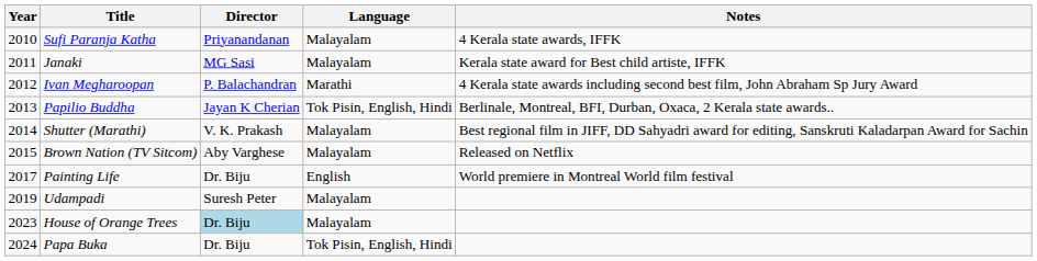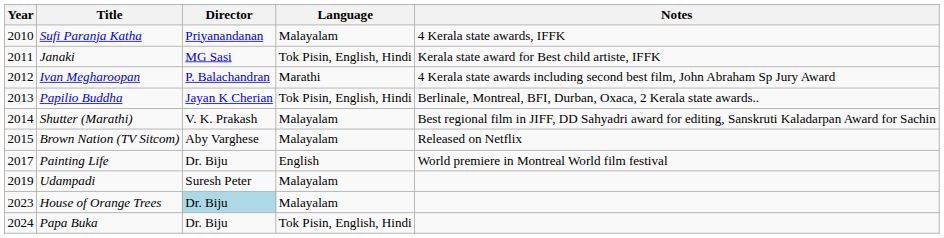Janaki | Language: Malayalam -> Tok Pisin, English, Hindi
